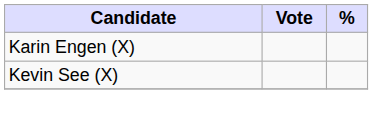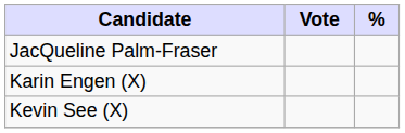+ row: JacQueline Palm-Fraser
